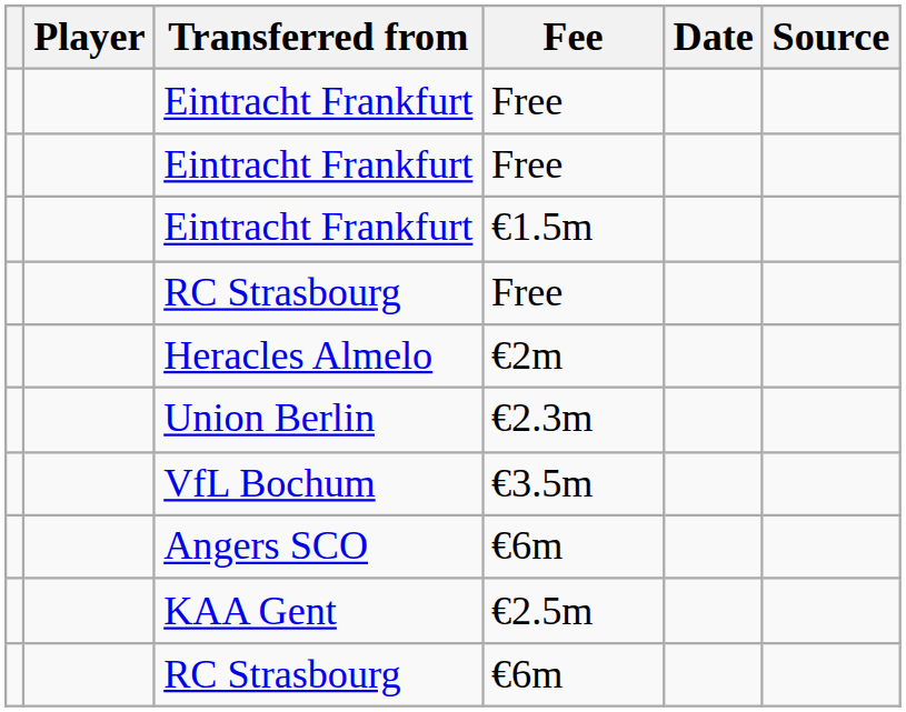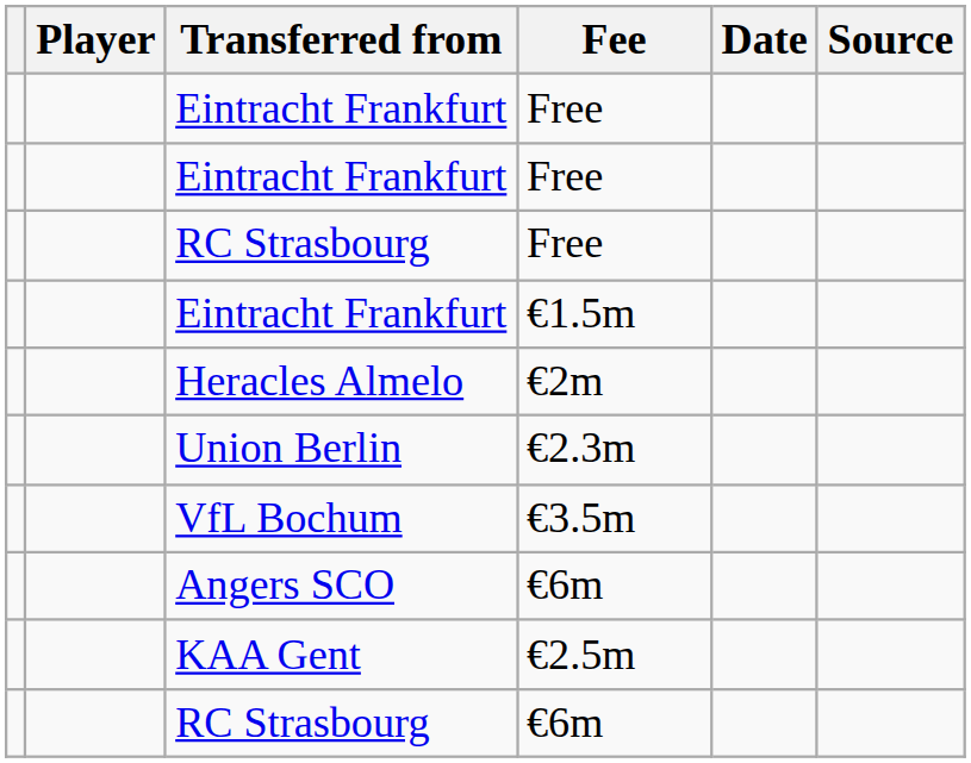rows swapped: RC Strasbourg / Free <-> Eintracht Frankfurt / €1.5m
